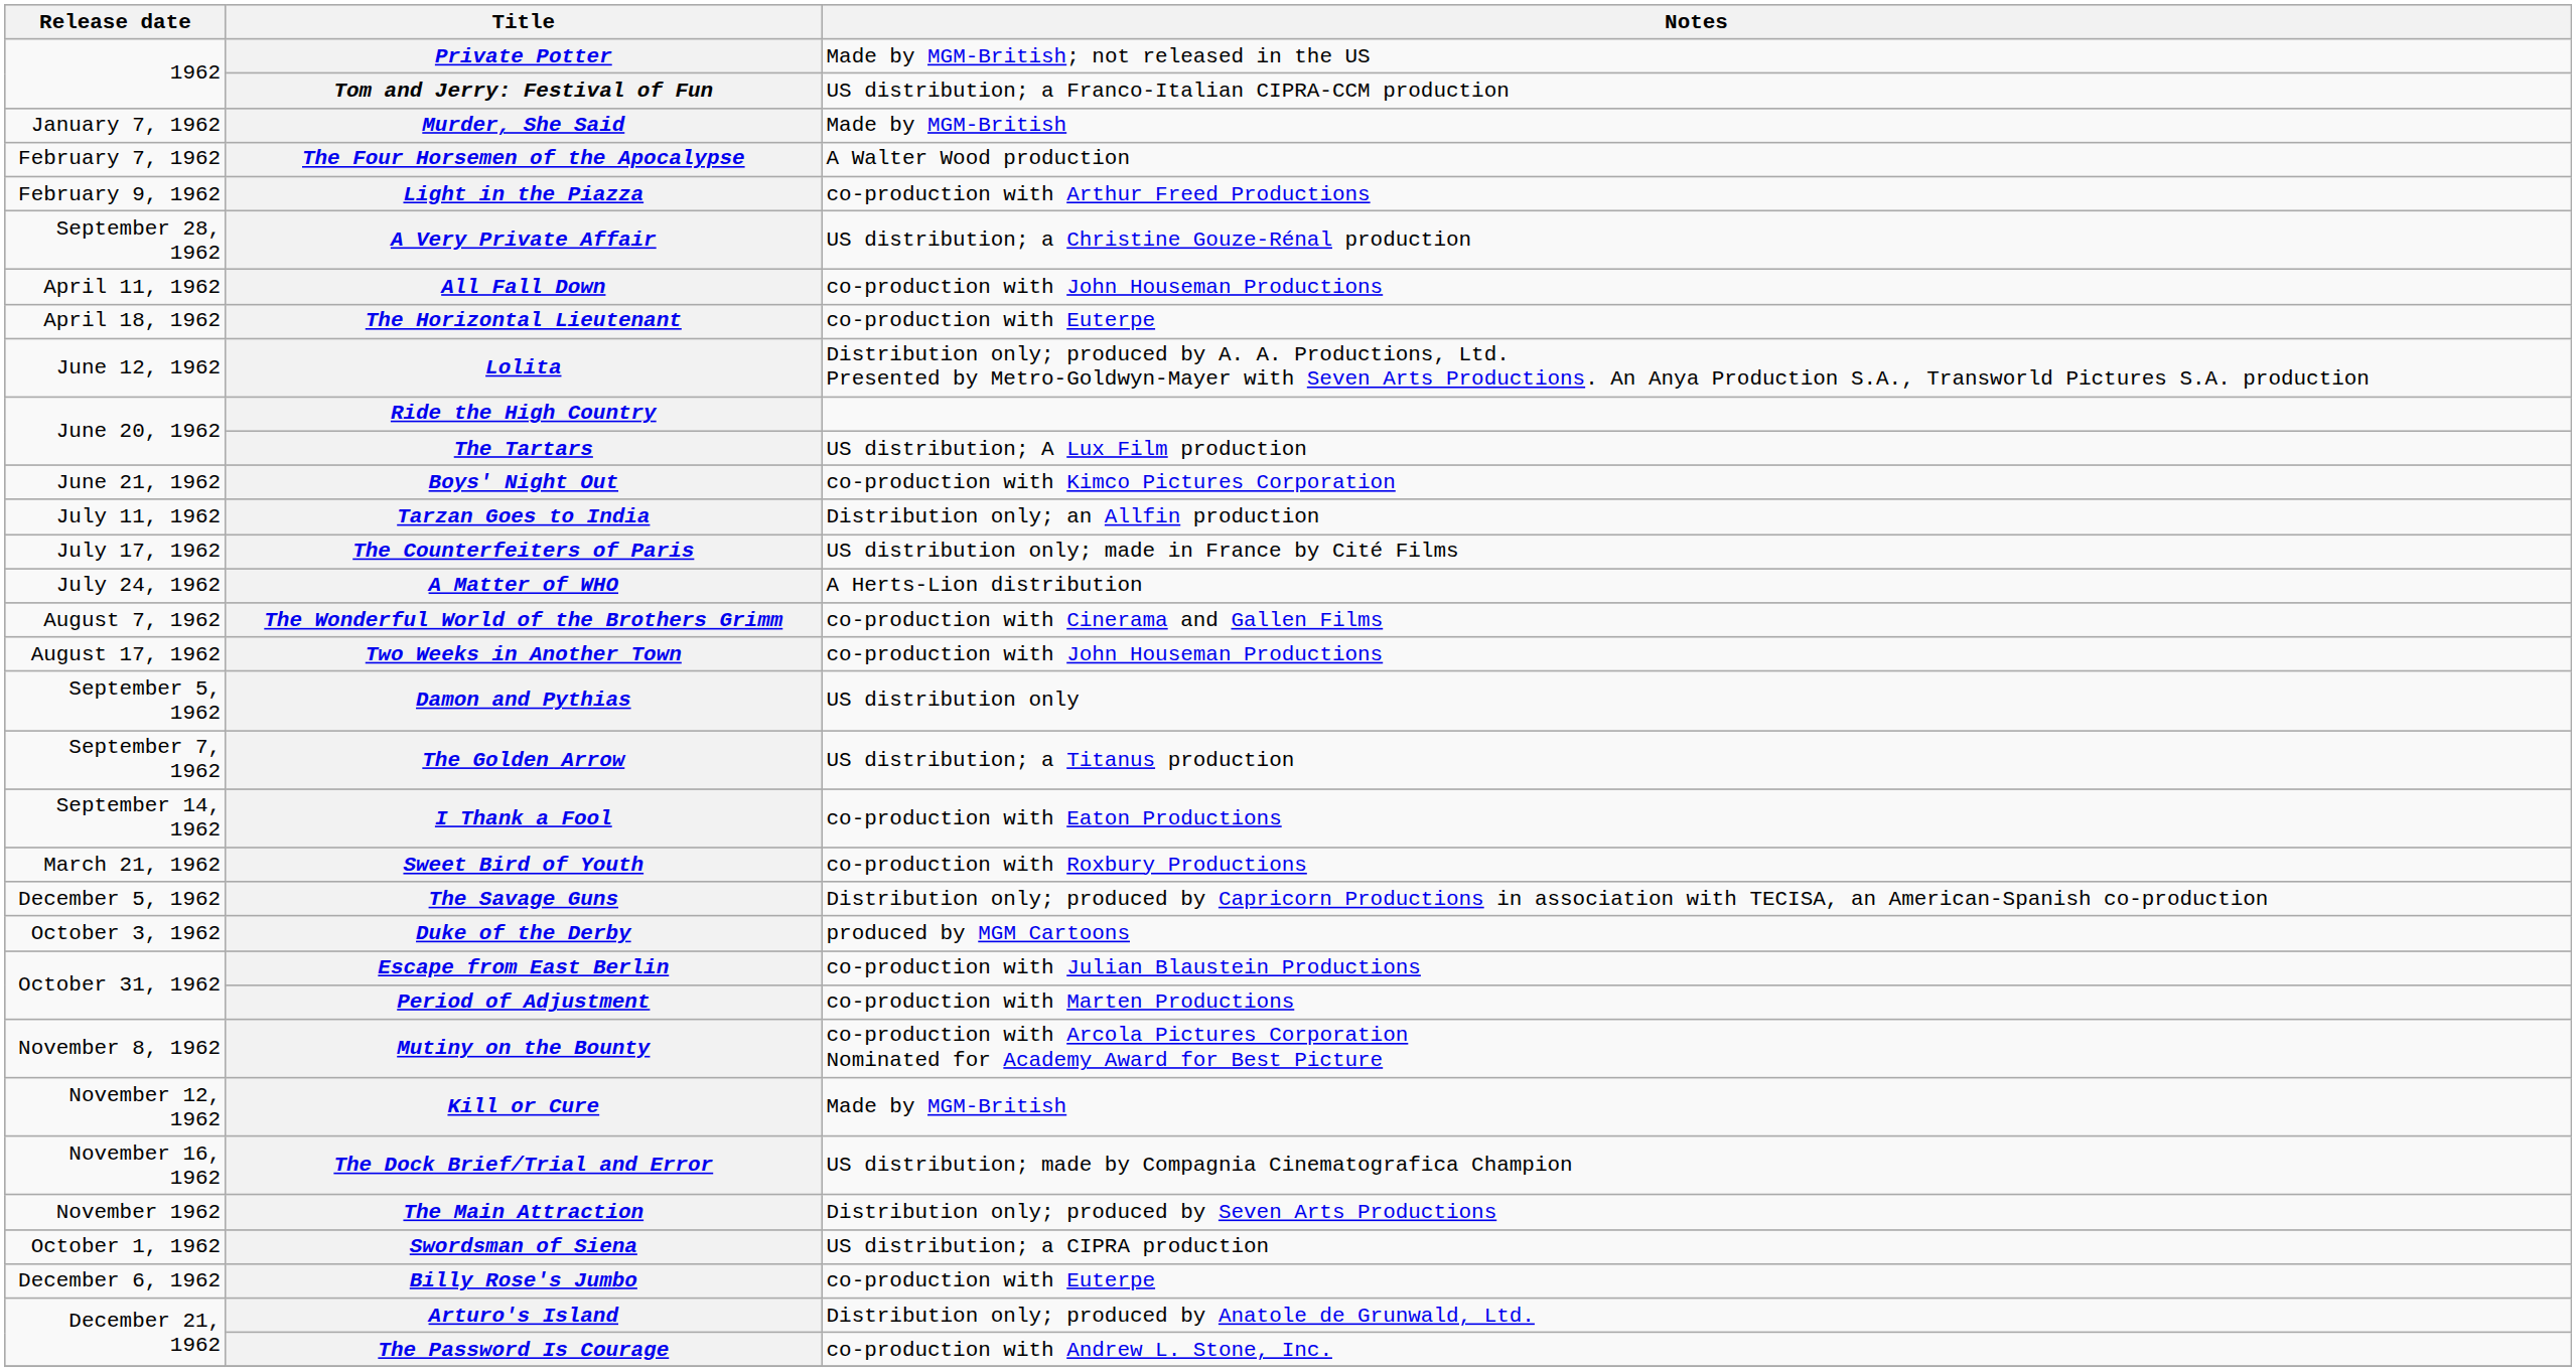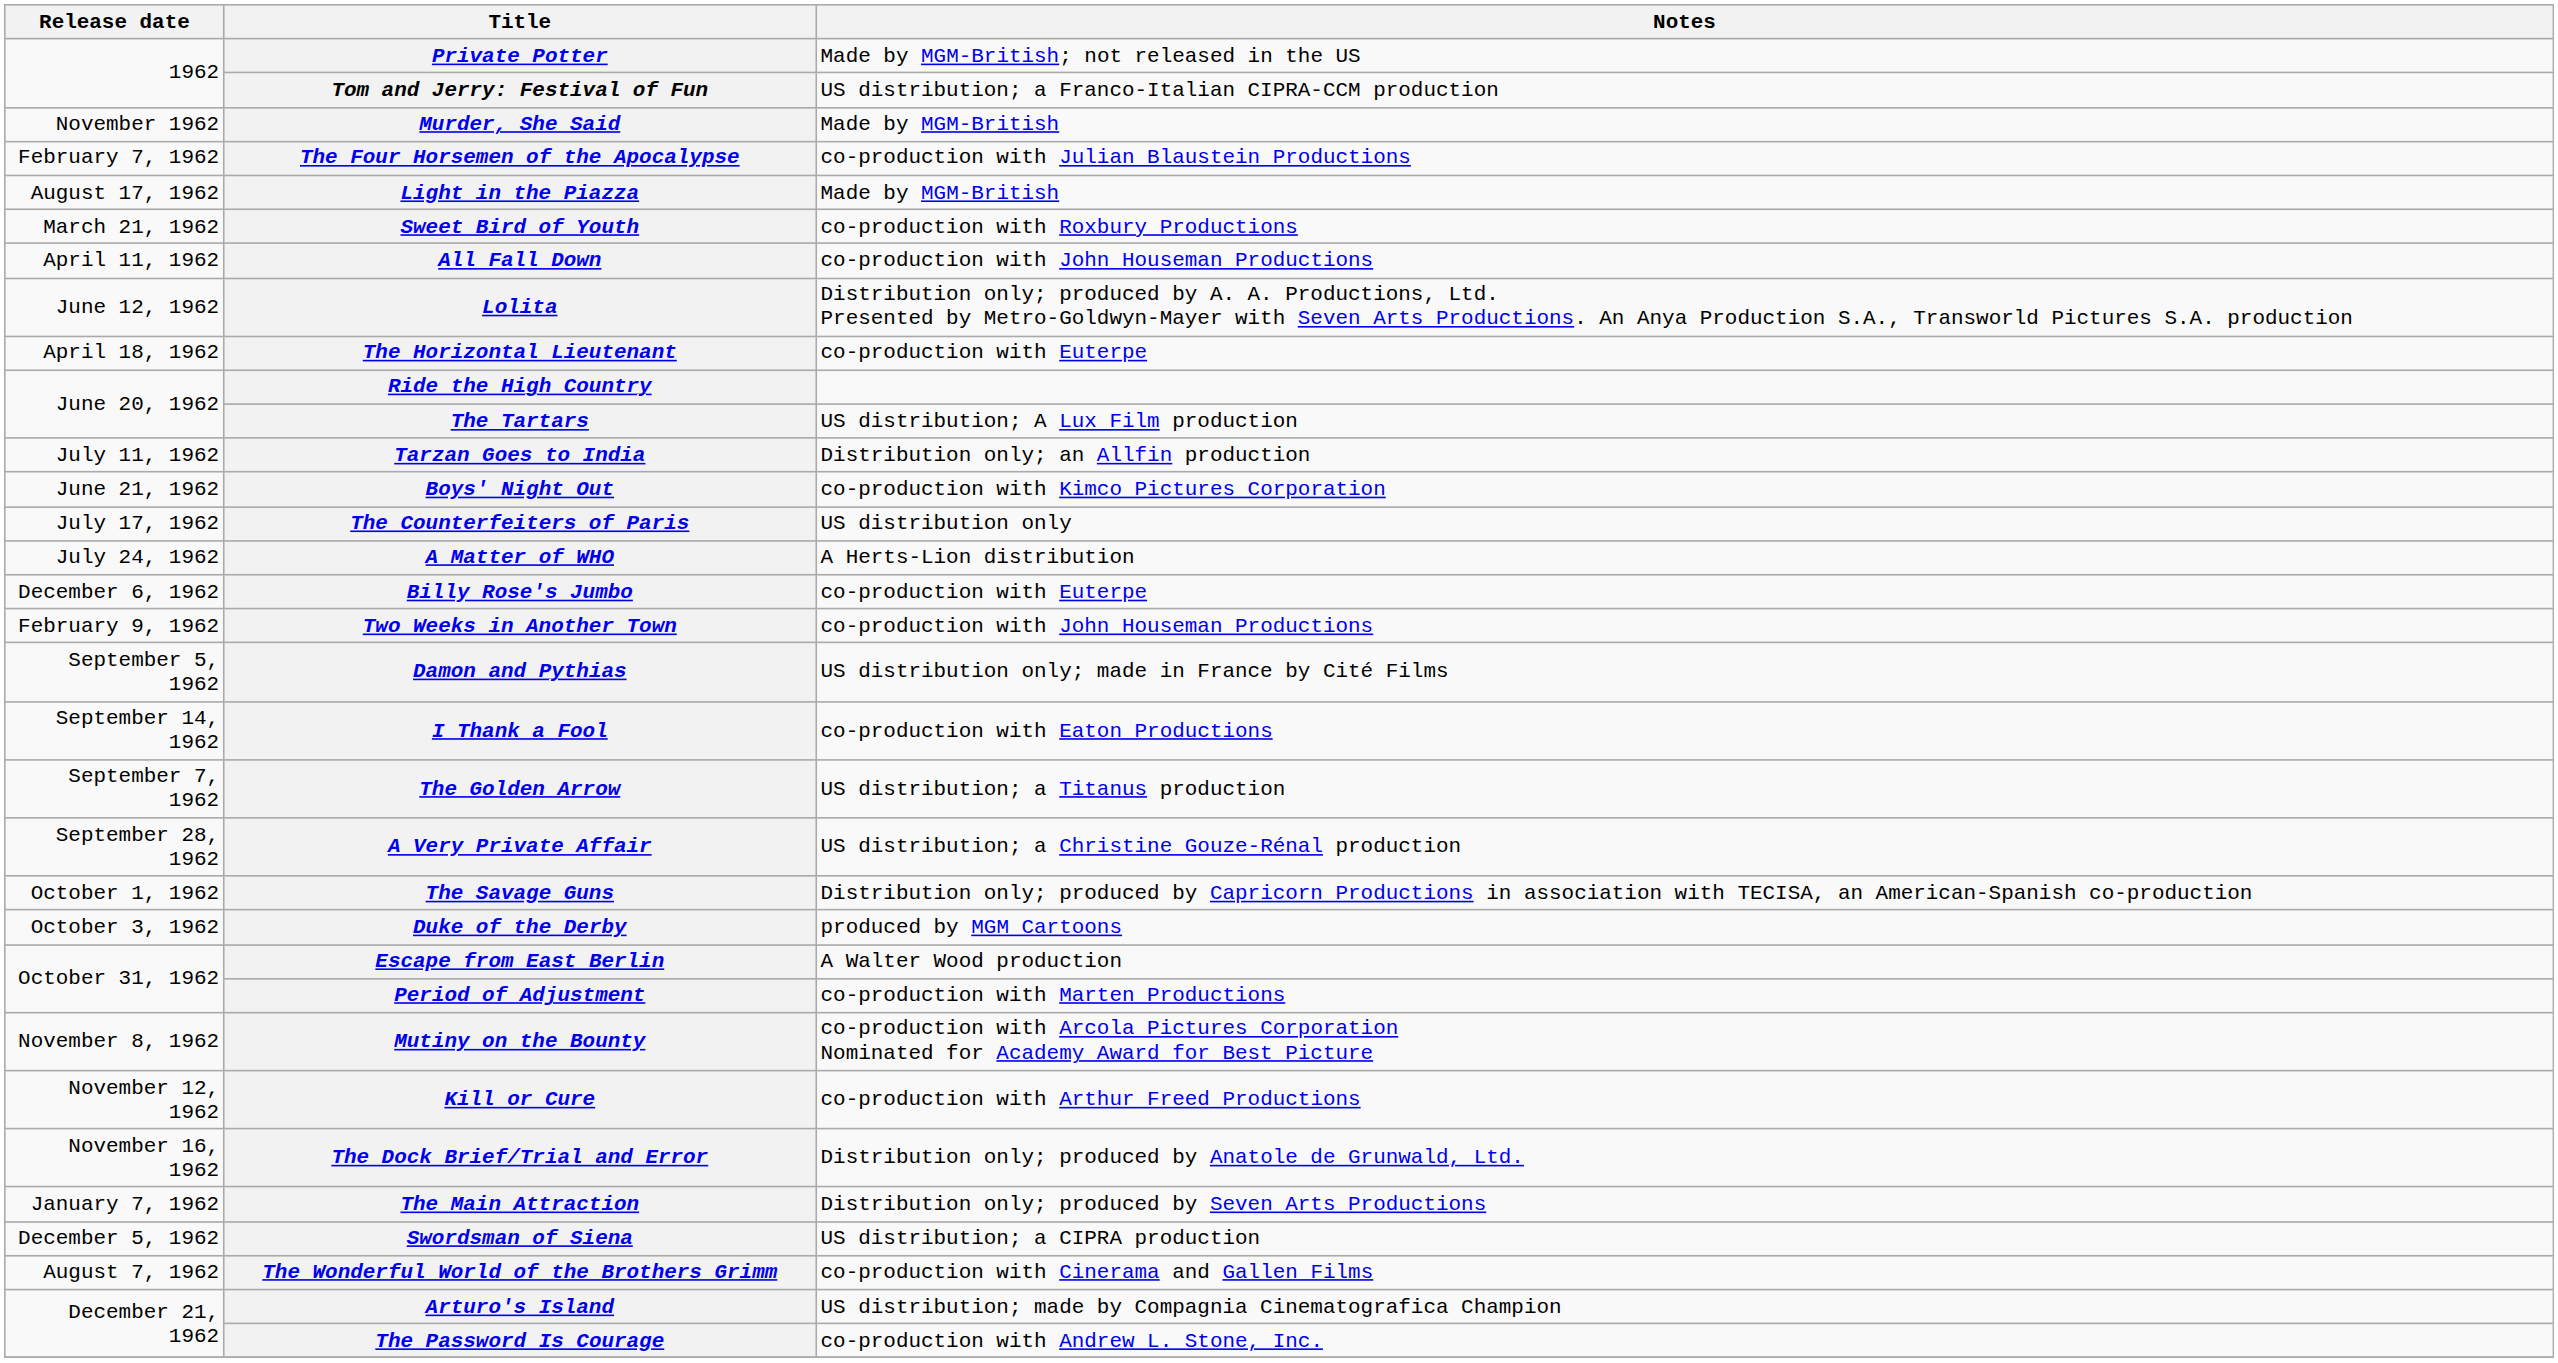Murder, She Said | Release date: January 7, 1962 -> November 1962
The Four Horsemen of the Apocalypse | Notes: A Walter Wood production -> co-production with Julian Blaustein Productions
Light in the Piazza | Release date: February 9, 1962 -> August 17, 1962
Light in the Piazza | Notes: co-production with Arthur Freed Productions -> Made by MGM-British
rows swapped: Sweet Bird of Youth <-> A Very Private Affair
rows swapped: The Horizontal Lieutenant <-> Lolita
rows swapped: Boys' Night Out <-> Tarzan Goes to India
The Counterfeiters of Paris | Notes: US distribution only; made in France by Cité Films -> US distribution only
rows swapped: The Wonderful World of the Brothers Grimm <-> Billy Rose's Jumbo
Two Weeks in Another Town | Release date: August 17, 1962 -> February 9, 1962
Damon and Pythias | Notes: US distribution only -> US distribution only; made in France by Cité Films
rows swapped: The Golden Arrow <-> I Thank a Fool
The Savage Guns | Release date: December 5, 1962 -> October 1, 1962
Escape from East Berlin | Notes: co-production with Julian Blaustein Productions -> A Walter Wood production
Kill or Cure | Notes: Made by MGM-British -> co-production with Arthur Freed Productions
The Dock Brief/Trial and Error | Notes: US distribution; made by Compagnia Cinematografica Champion -> Distribution only; produced by Anatole de Grunwald, Ltd.
The Main Attraction | Release date: November 1962 -> January 7, 1962
Swordsman of Siena | Release date: October 1, 1962 -> December 5, 1962
Arturo's Island | Notes: Distribution only; produced by Anatole de Grunwald, Ltd. -> US distribution; made by Compagnia Cinematografica Champion
